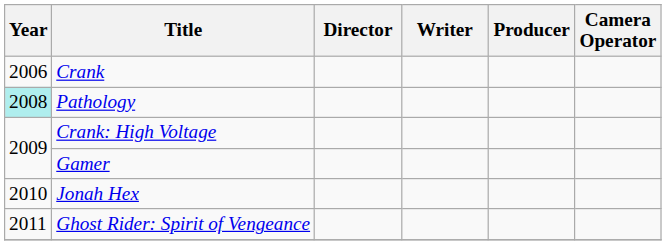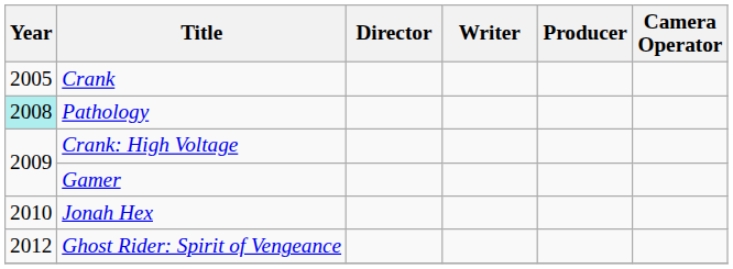Crank | Year: 2006 -> 2005
Ghost Rider: Spirit of Vengeance | Year: 2011 -> 2012
